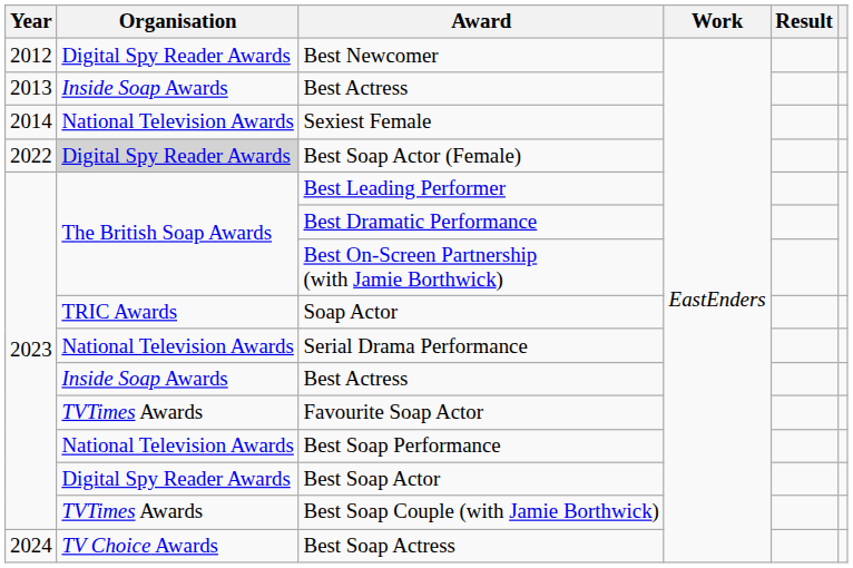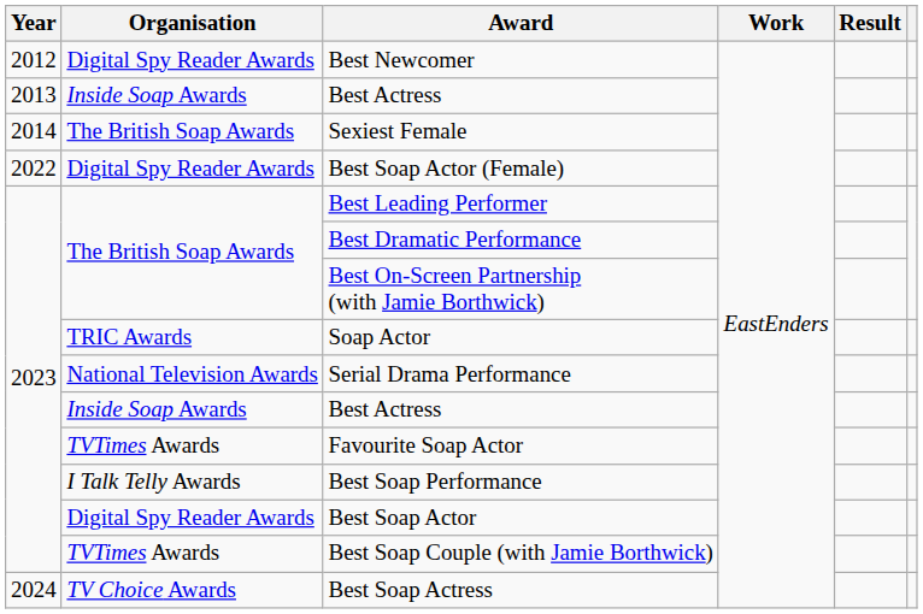Sexiest Female | Organisation: National Television Awards -> The British Soap Awards
Best Soap Actor (Female) | Organisation: lightgrey background -> no background
Best Soap Performance | Organisation: National Television Awards -> I Talk Telly Awards
